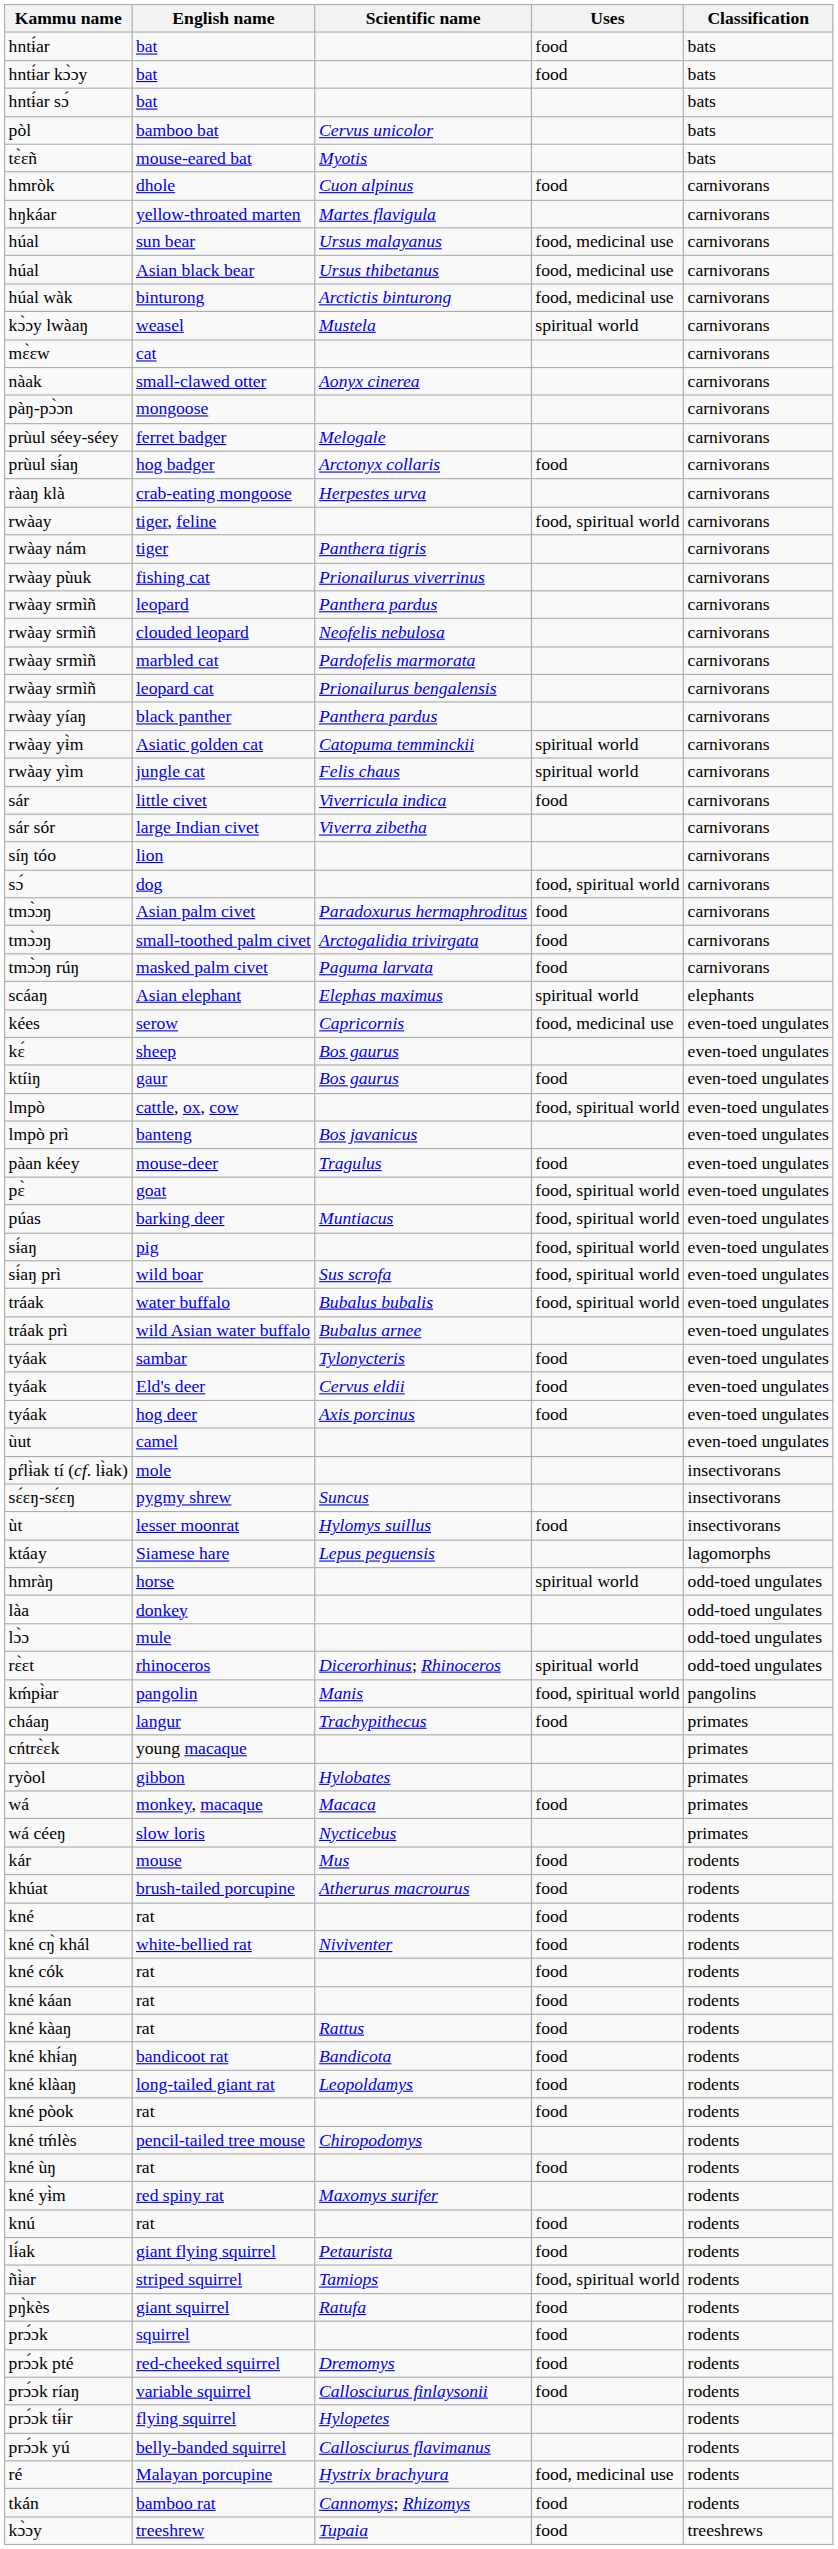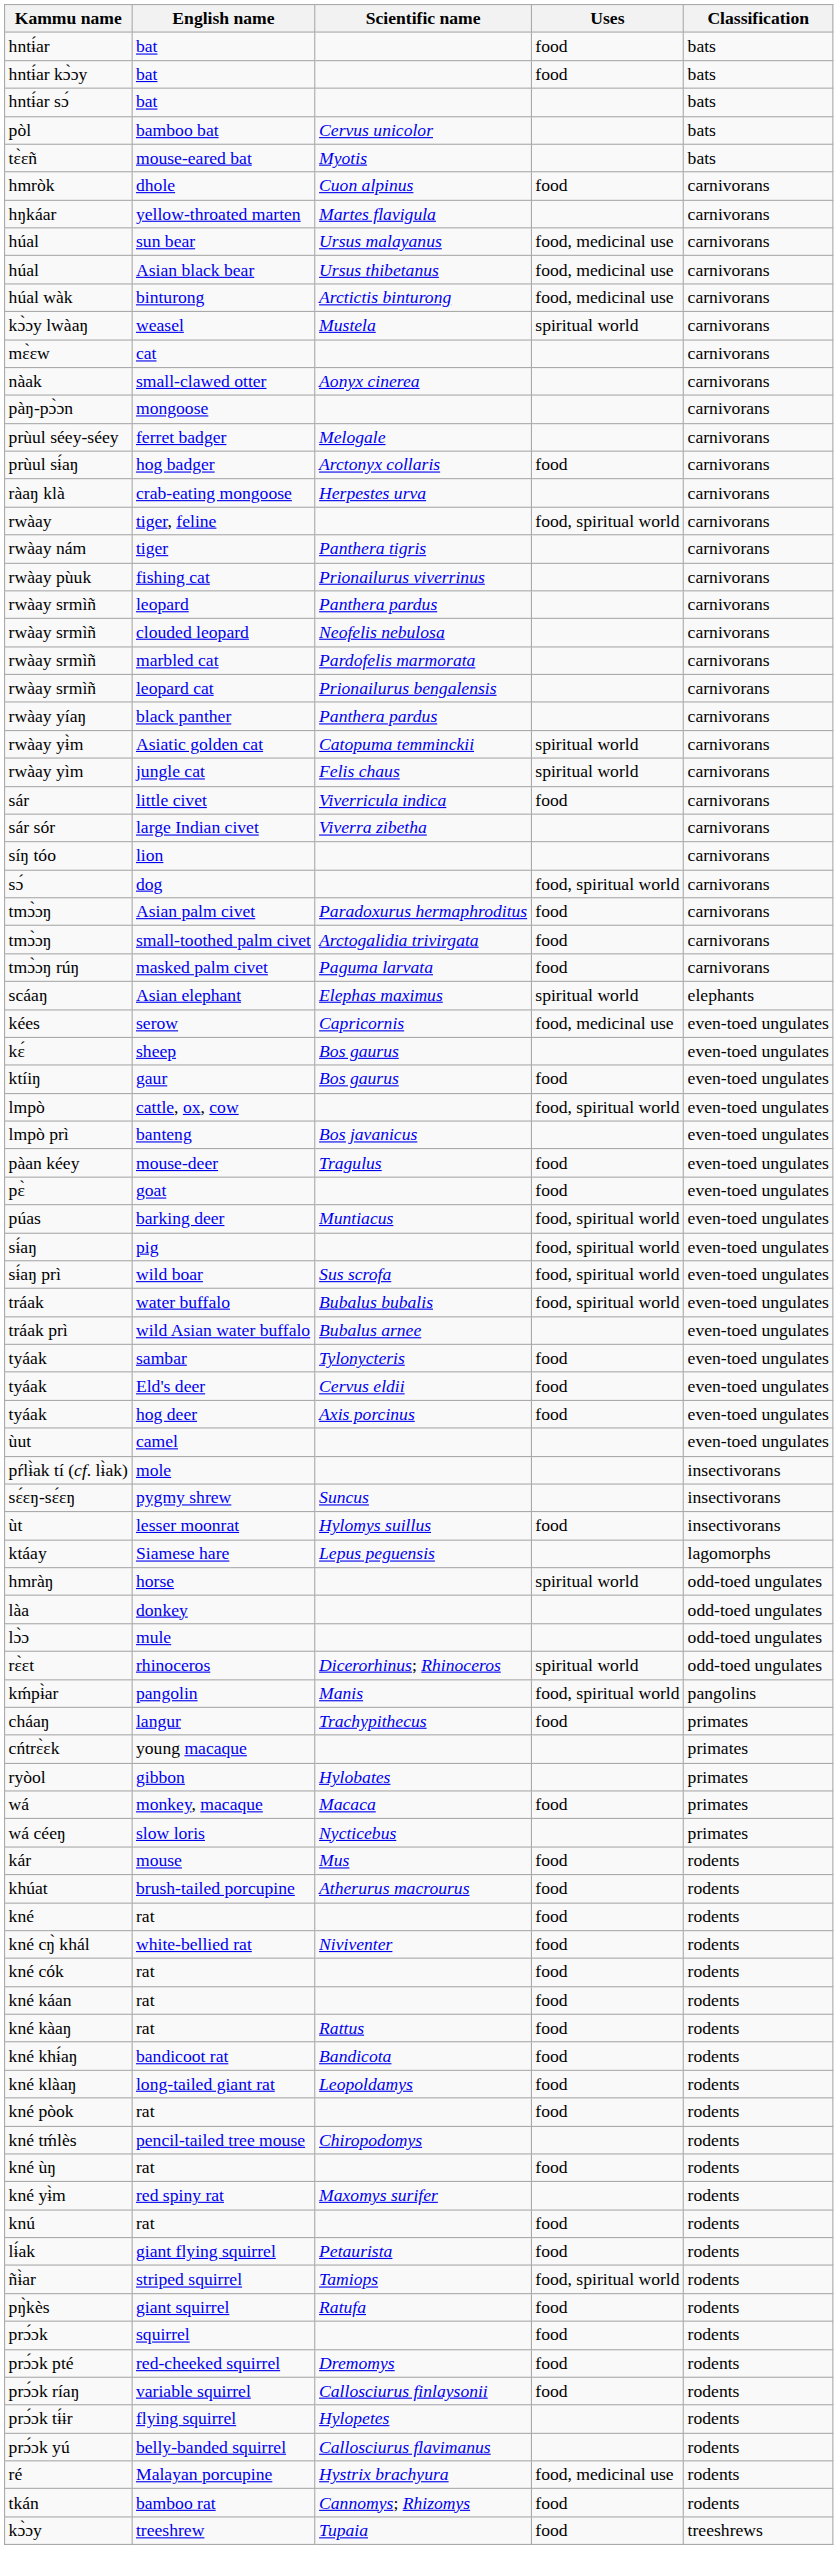pɛ̀ | Uses: food, spiritual world -> food
